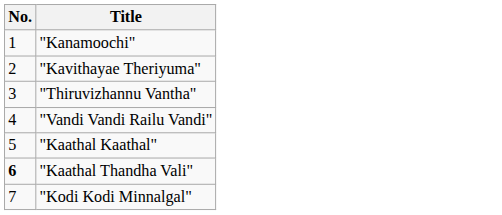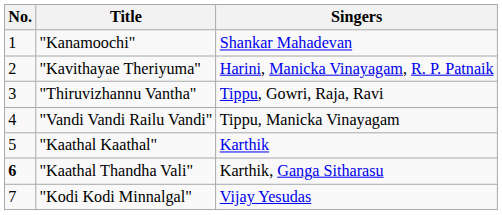+ column: Singers | Shankar Mahadevan | Harini, Manicka Vinayagam, R. P. Patnaik | Tippu, Gowri, Raja, Ravi | Tippu, Manicka Vinayagam | Karthik | Karthik, Ganga Sitharasu | Vijay Yesudas
